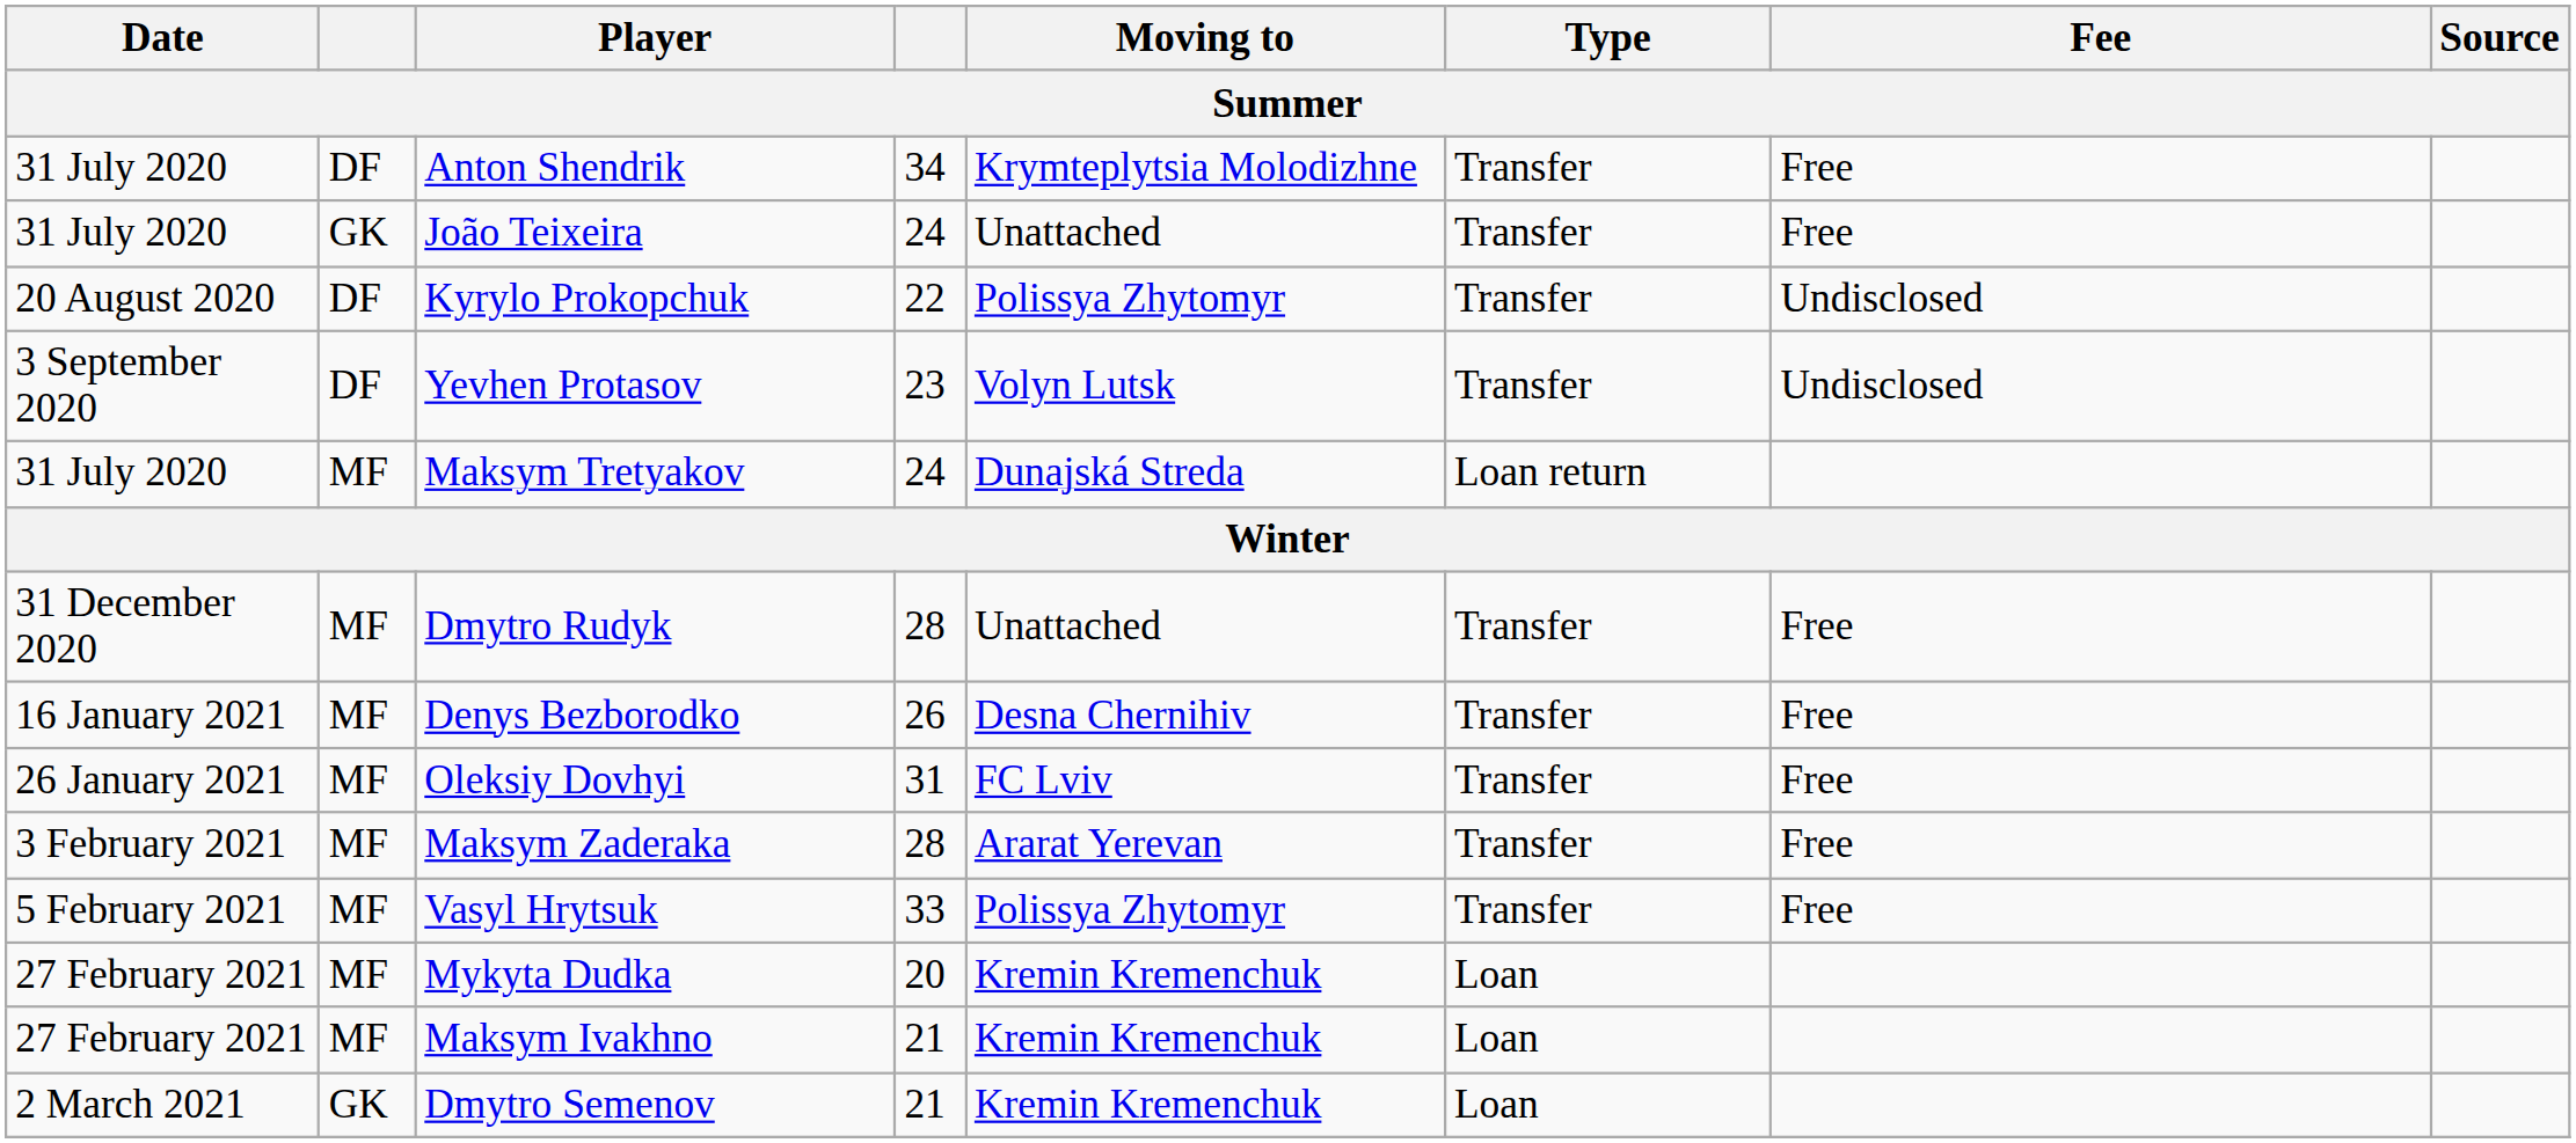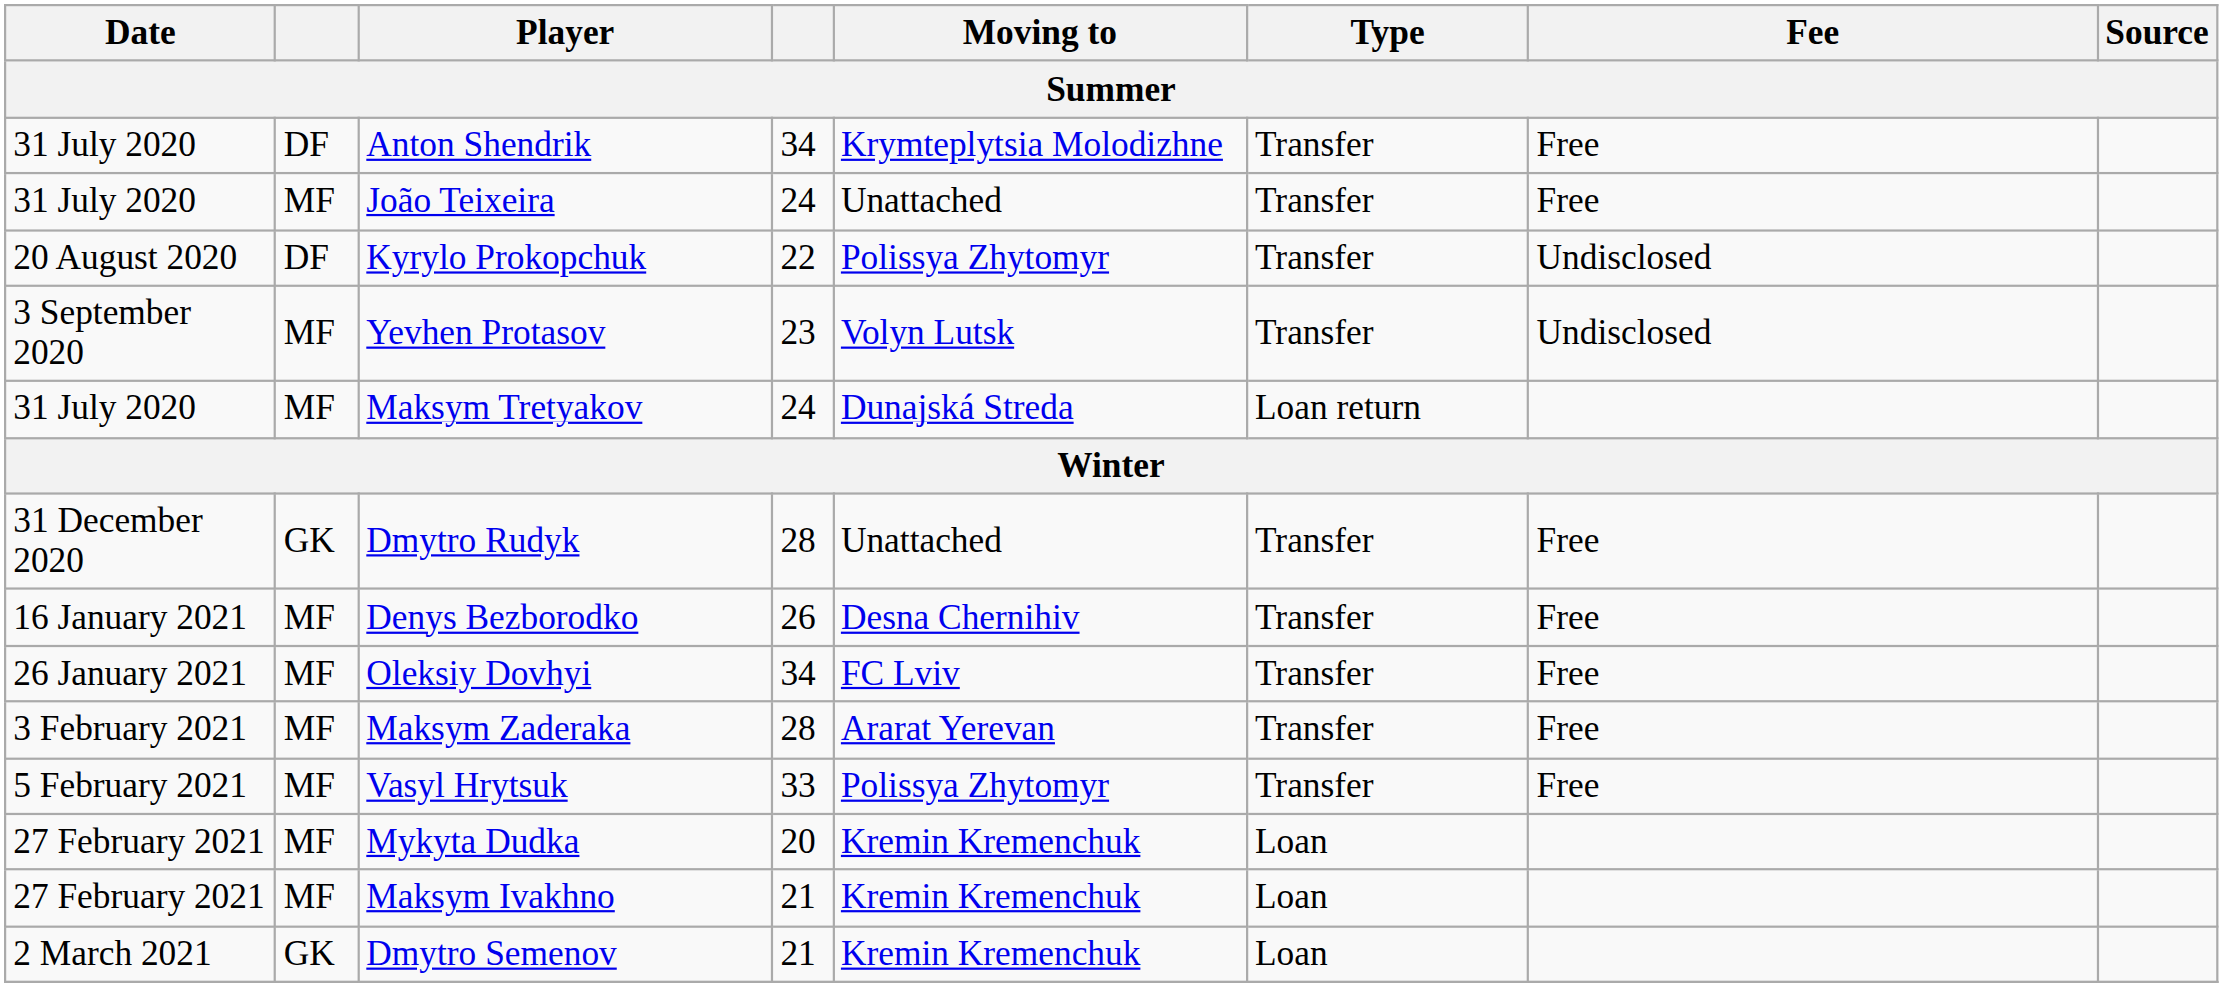João Teixeira | column 2: GK -> MF
Yevhen Protasov | column 2: DF -> MF
Dmytro Rudyk | column 2: MF -> GK
Oleksiy Dovhyi | column 4: 31 -> 34
